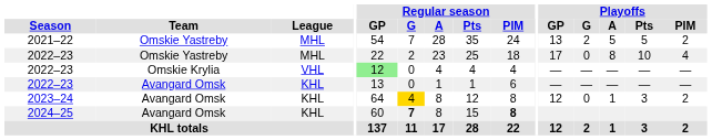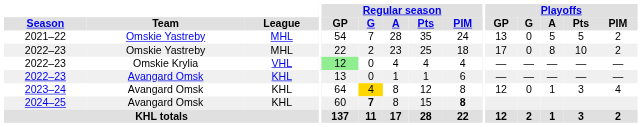2021–22 | Playoffs / G: 2 -> 0
2022–23 / Omskie Yastreby | Playoffs / PIM: 4 -> 2
2023–24 | Playoffs / PIM: 2 -> 4
